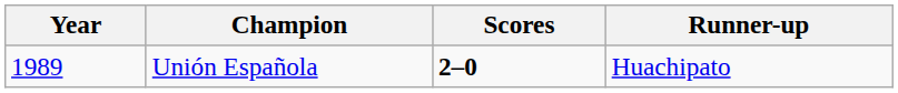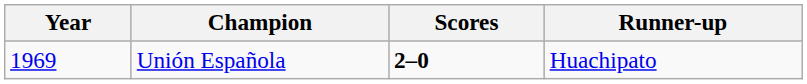Unión Española | Year: 1989 -> 1969
